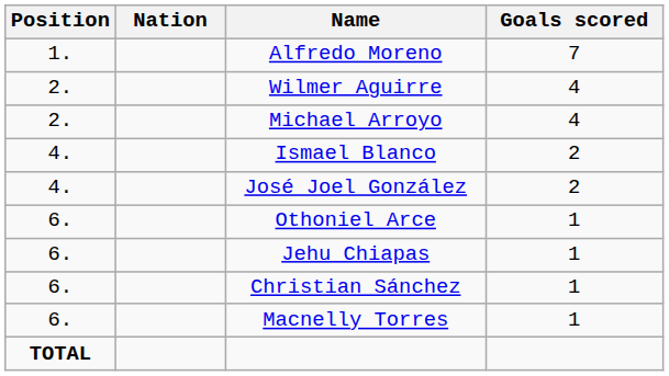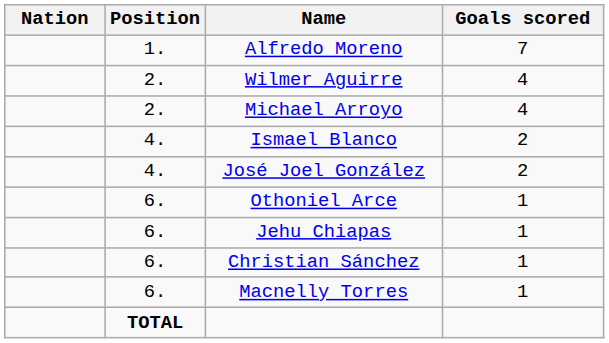columns swapped: Position <-> Nation
